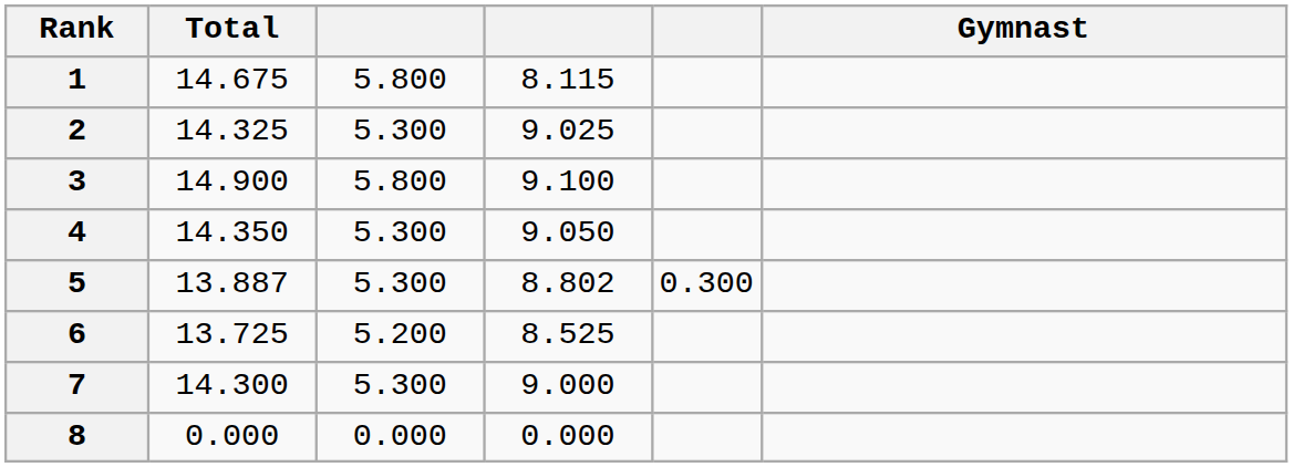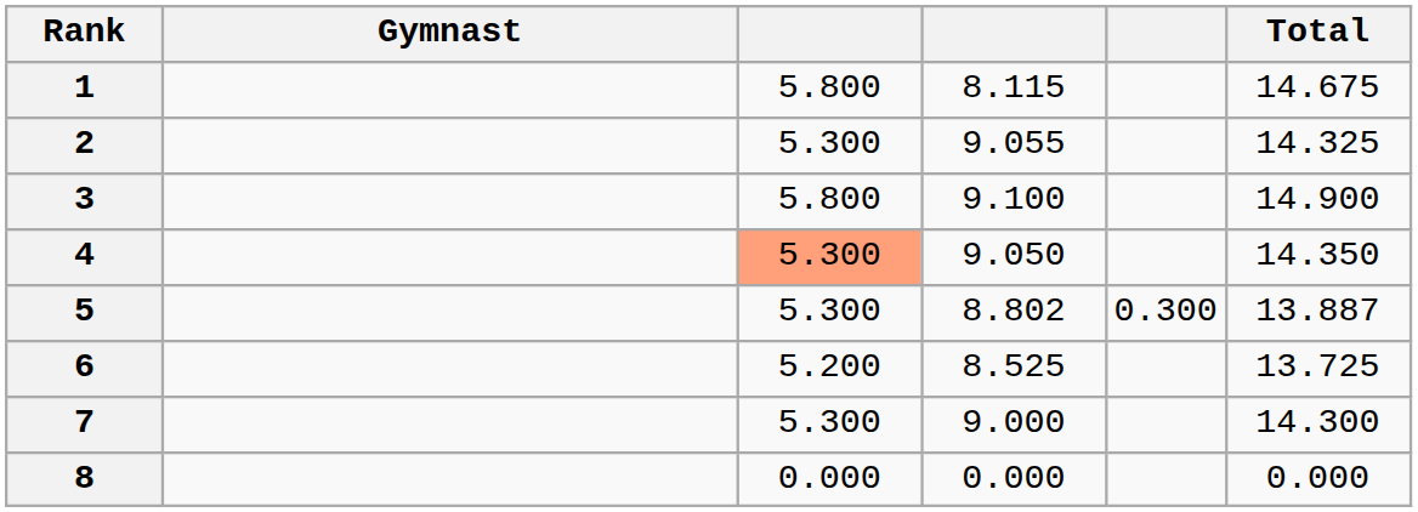columns swapped: Gymnast <-> Total
2 | column 4: 9.025 -> 9.055
4 | column 3: no background -> lightsalmon background
